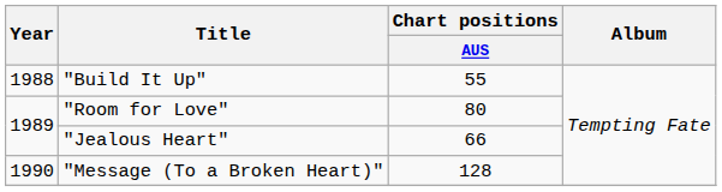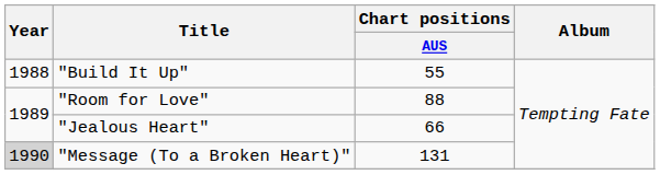"Room for Love" | Chart positions / AUS: 80 -> 88
"Message (To a Broken Heart)" | Year: no background -> lightgrey background
"Message (To a Broken Heart)" | Chart positions / AUS: 128 -> 131
